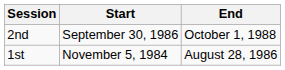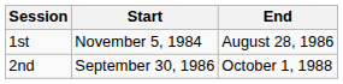rows swapped: 1st <-> 2nd
